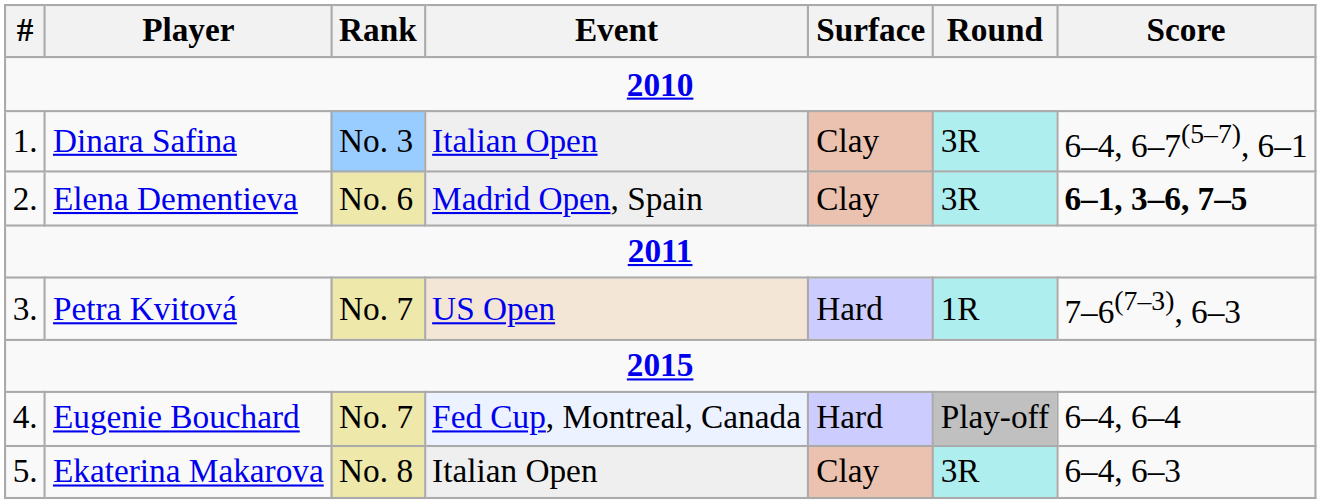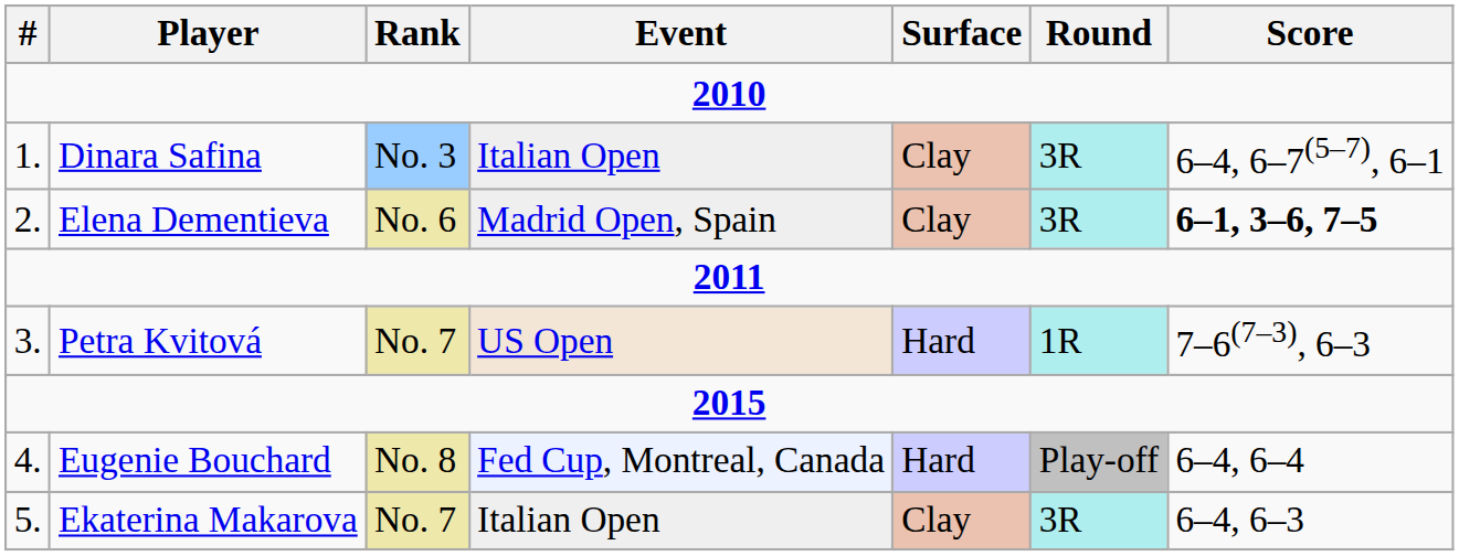Eugenie Bouchard | Rank: No. 7 -> No. 8
Ekaterina Makarova | Rank: No. 8 -> No. 7
